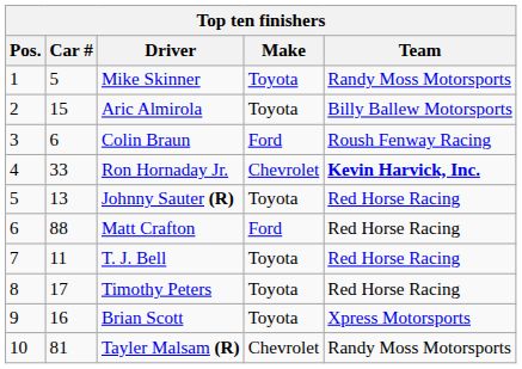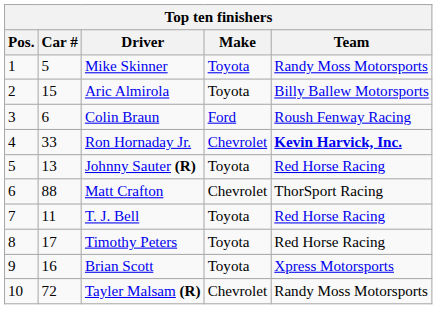Matt Crafton | Make: Ford -> Chevrolet
Matt Crafton | Team: Red Horse Racing -> ThorSport Racing
Tayler Malsam (R) | Car #: 81 -> 72
